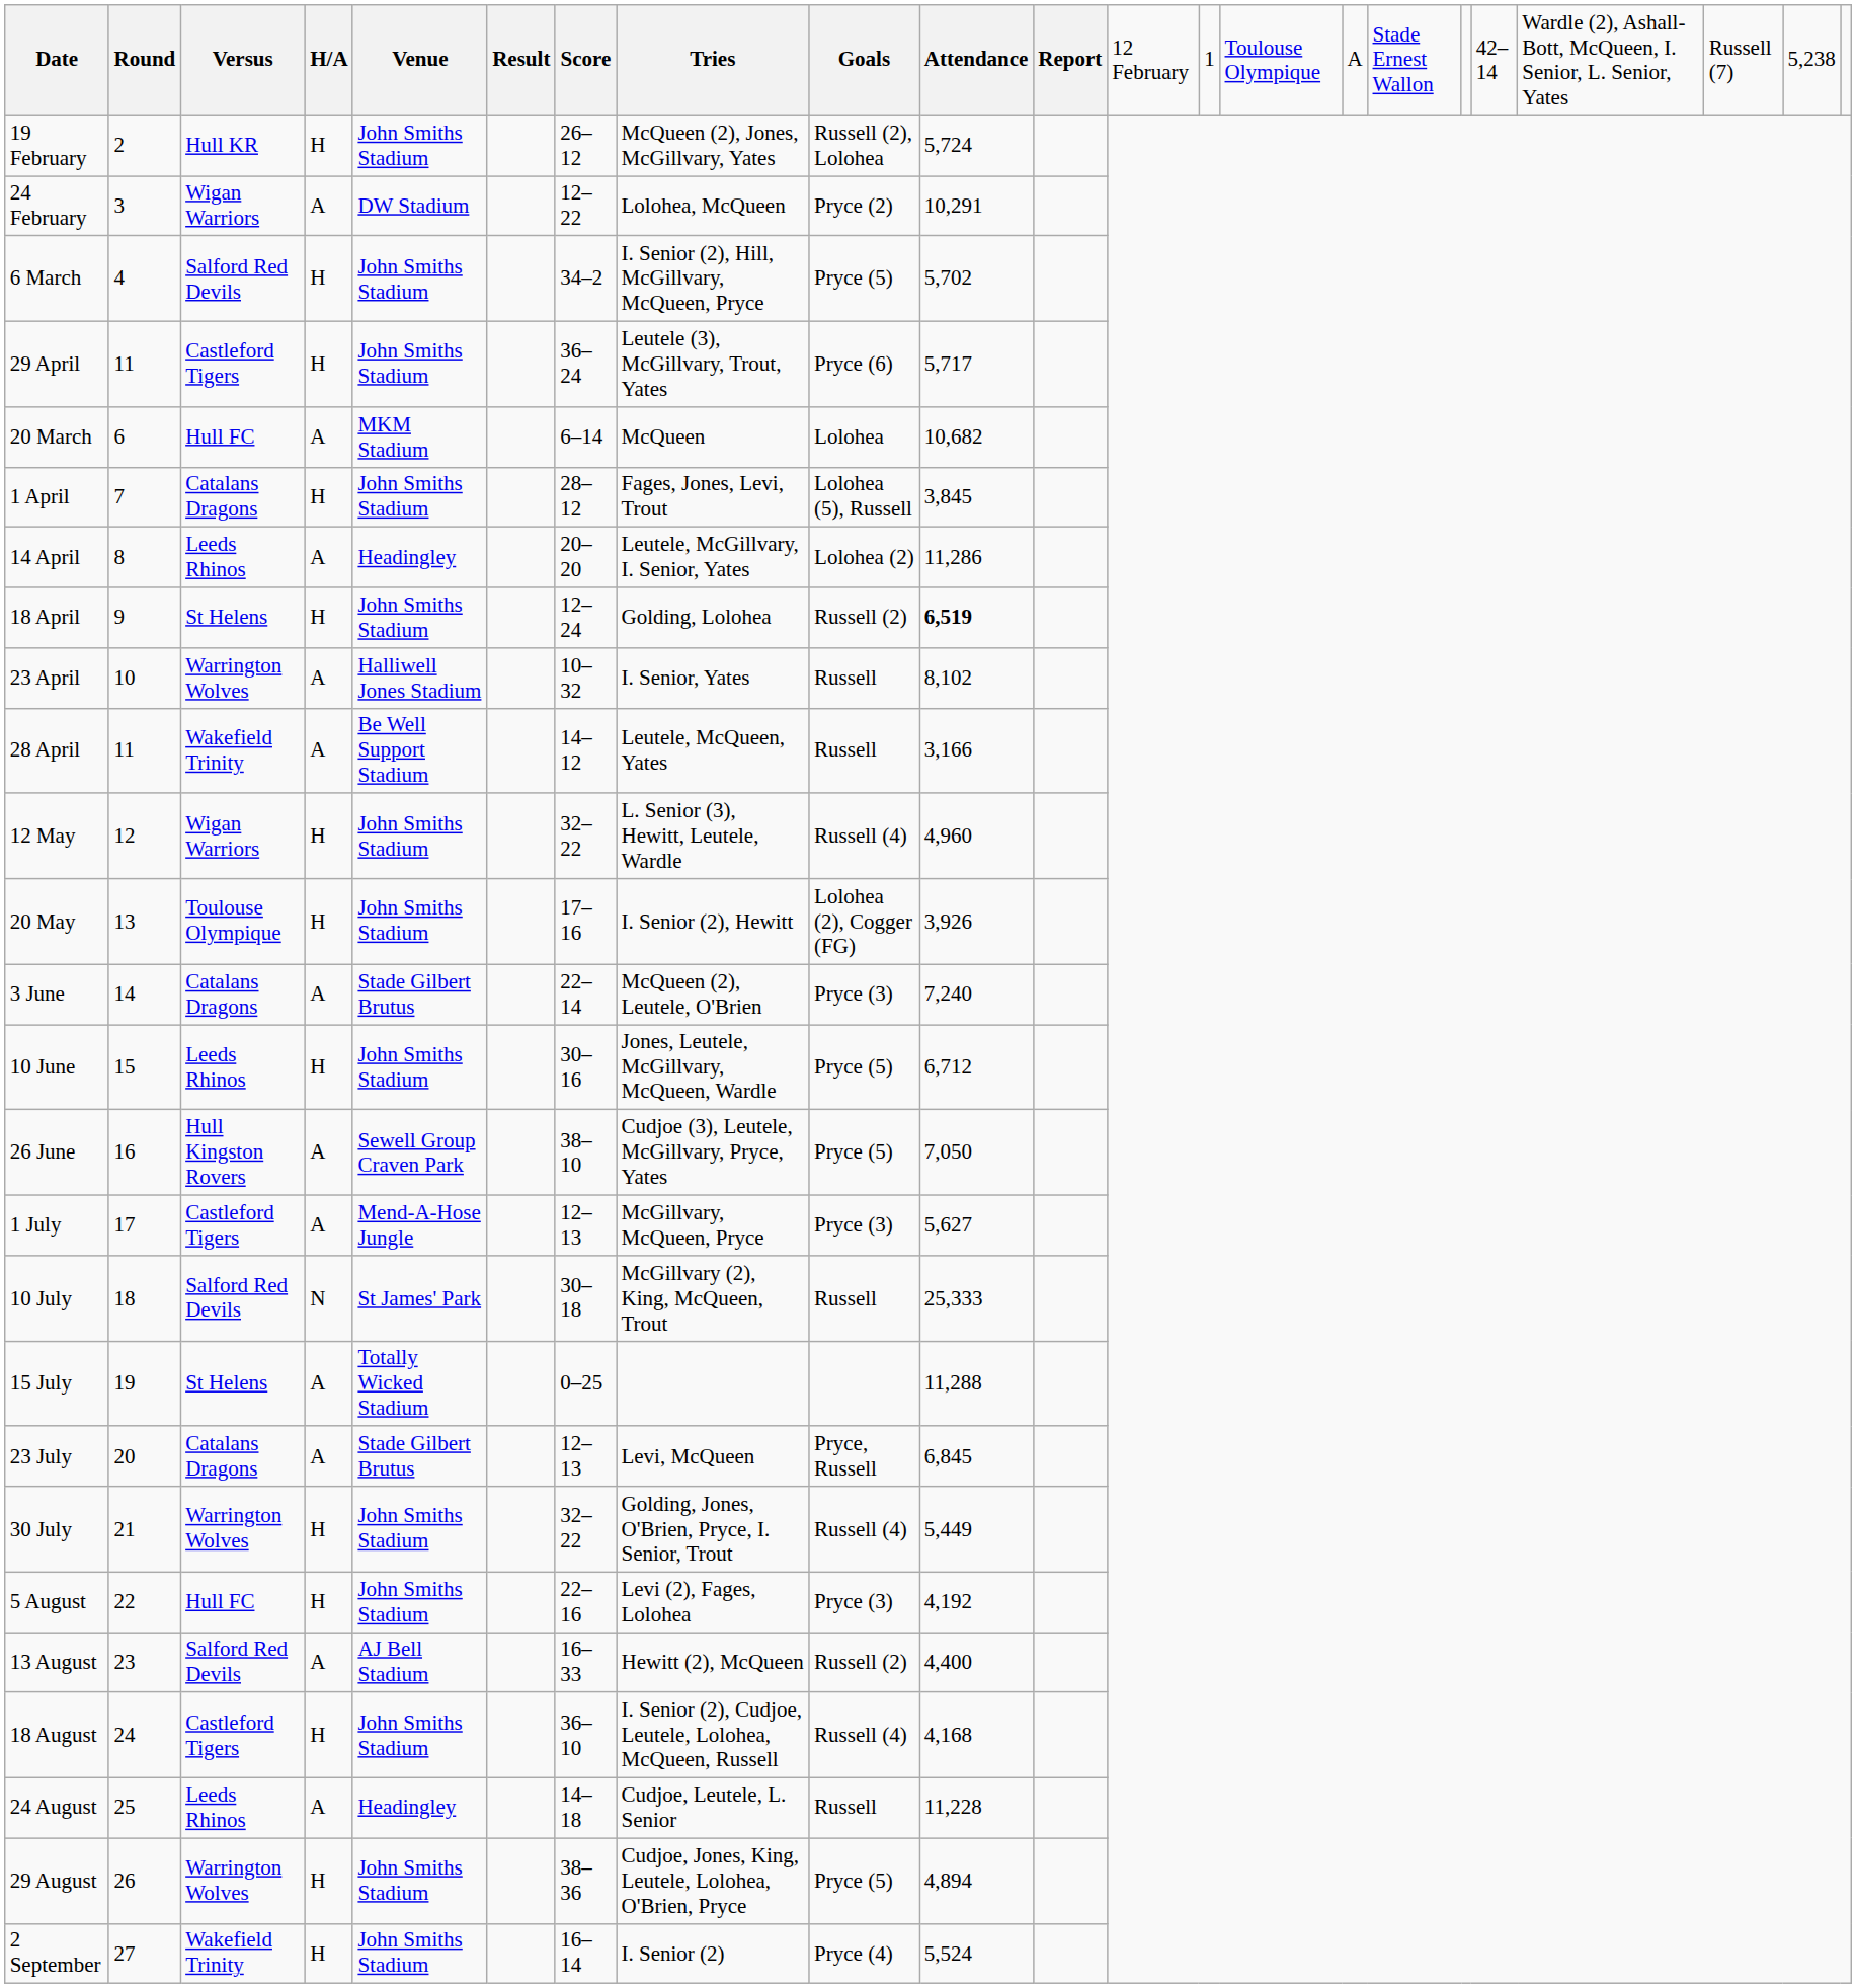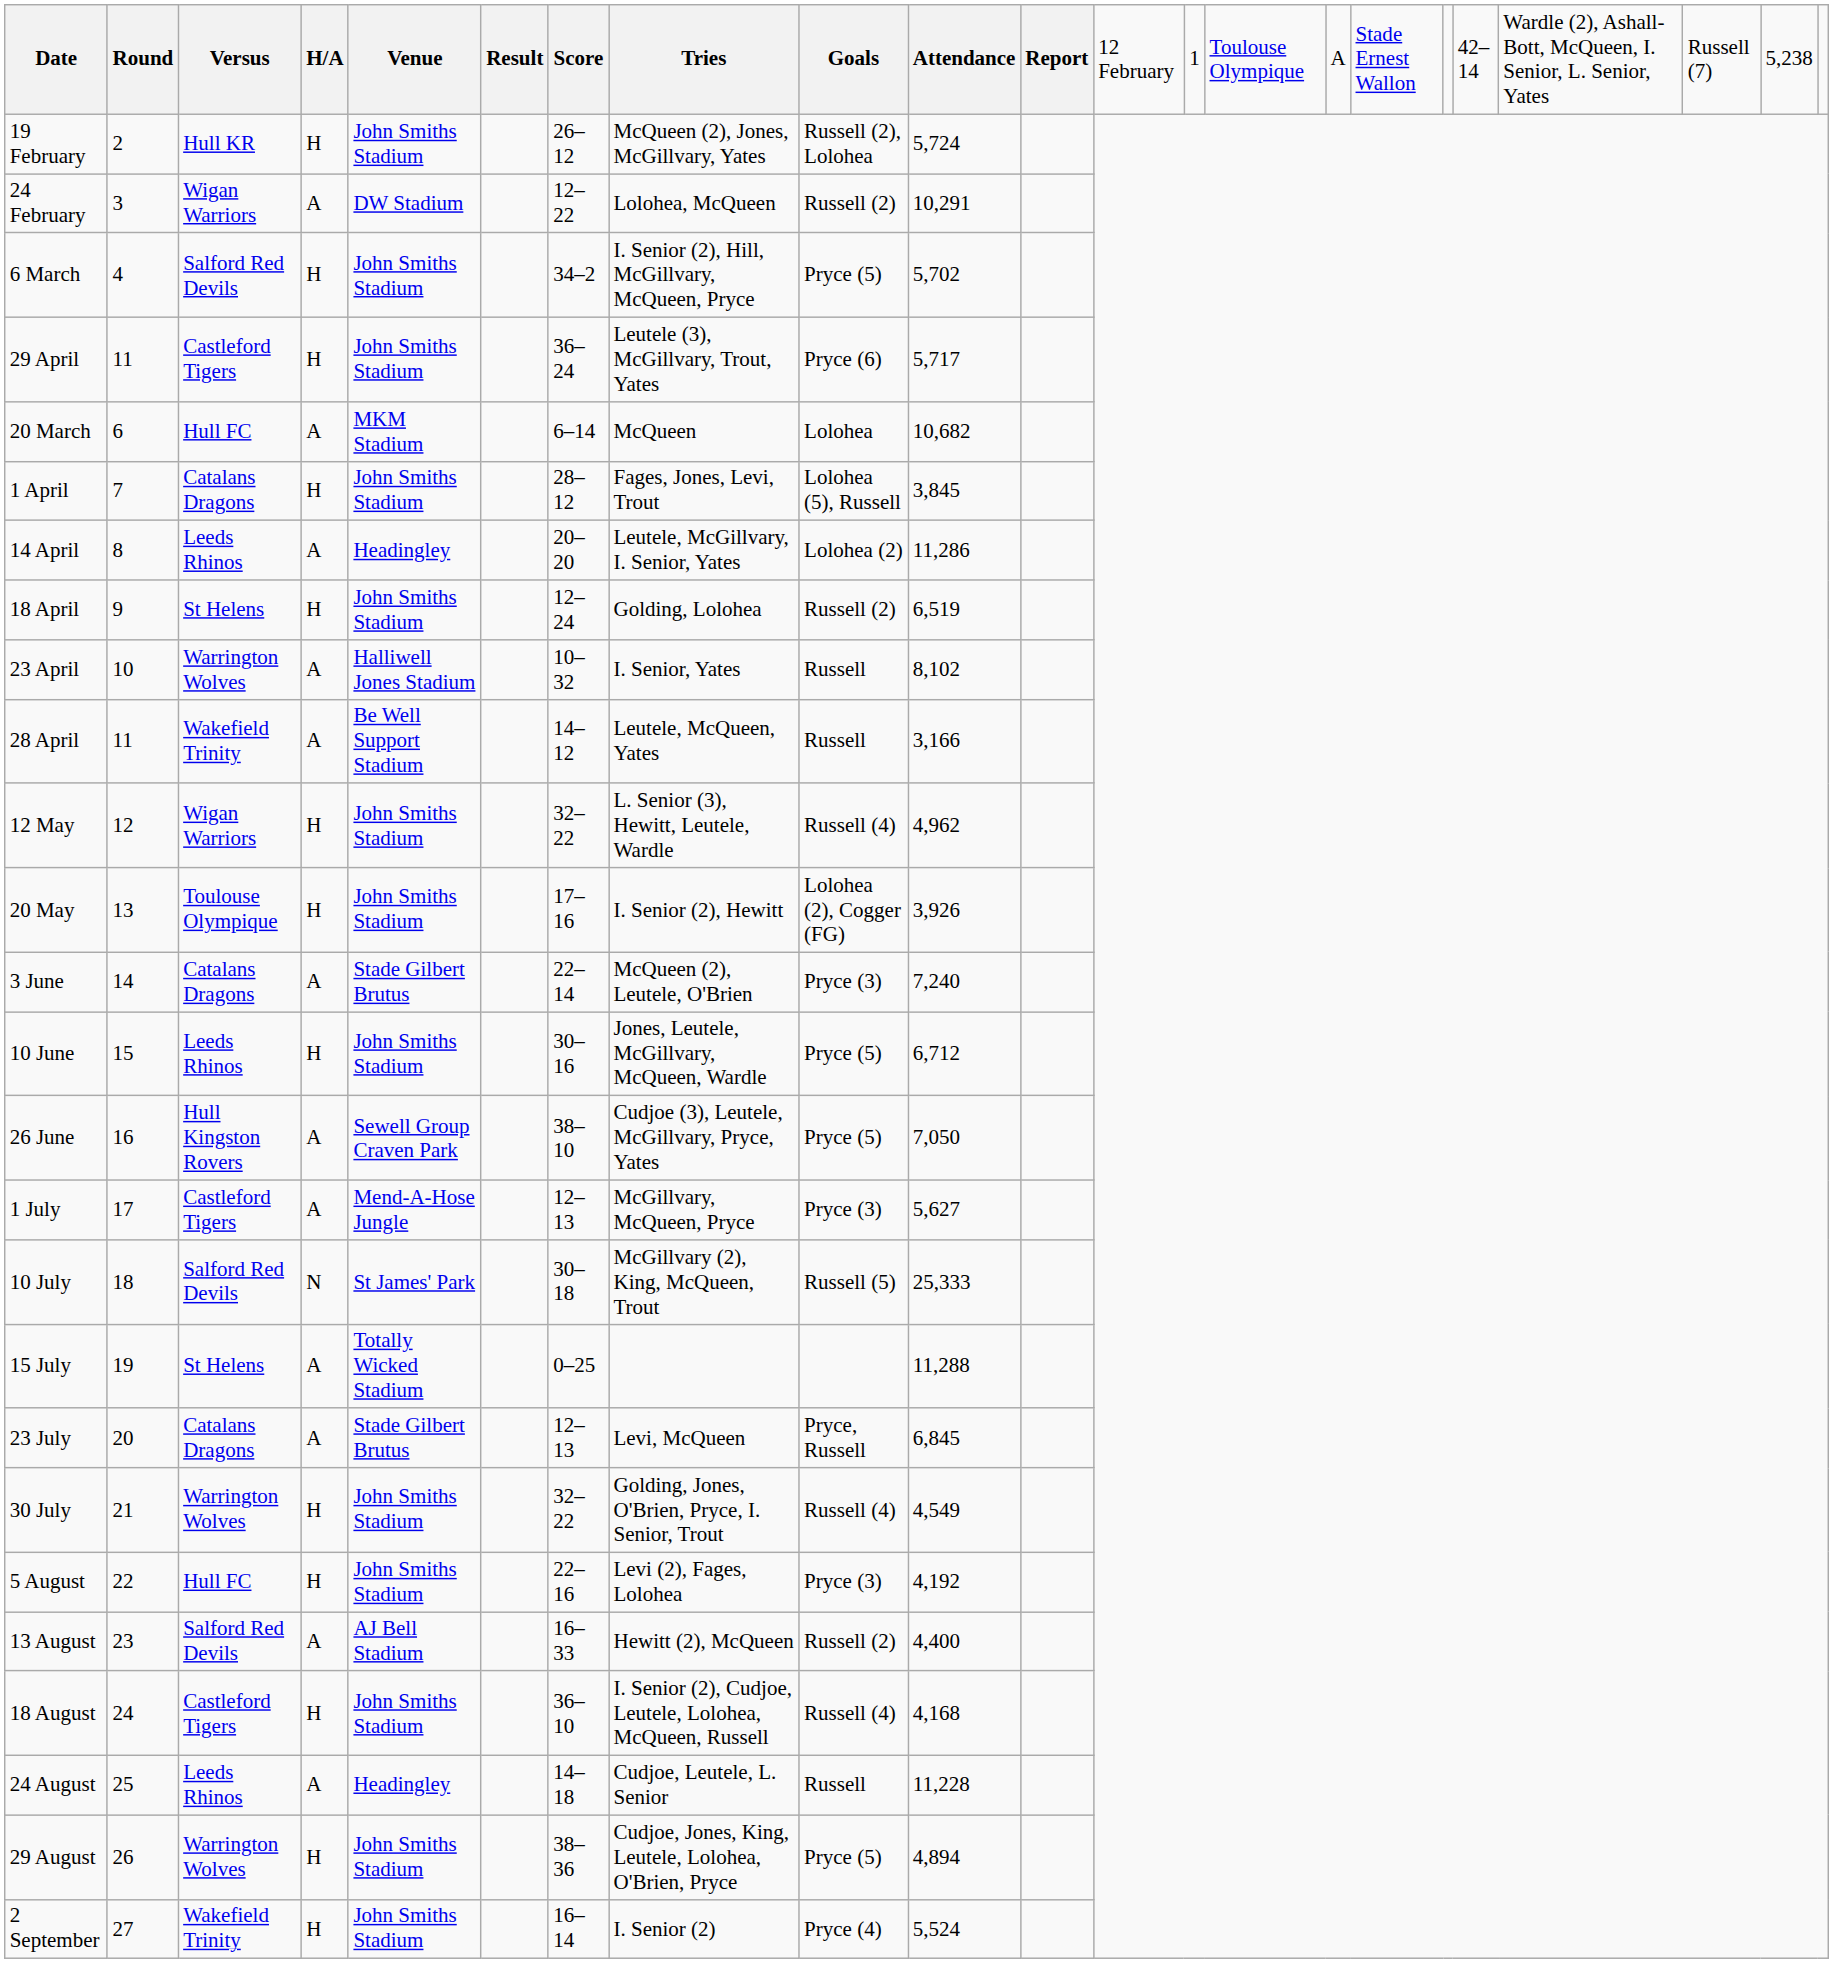24 February | column 9: Pryce (2) -> Russell (2)
18 April | column 10: bold -> normal
12 May | column 10: 4,960 -> 4,962
10 July | column 9: Russell -> Russell (5)
30 July | column 10: 5,449 -> 4,549
